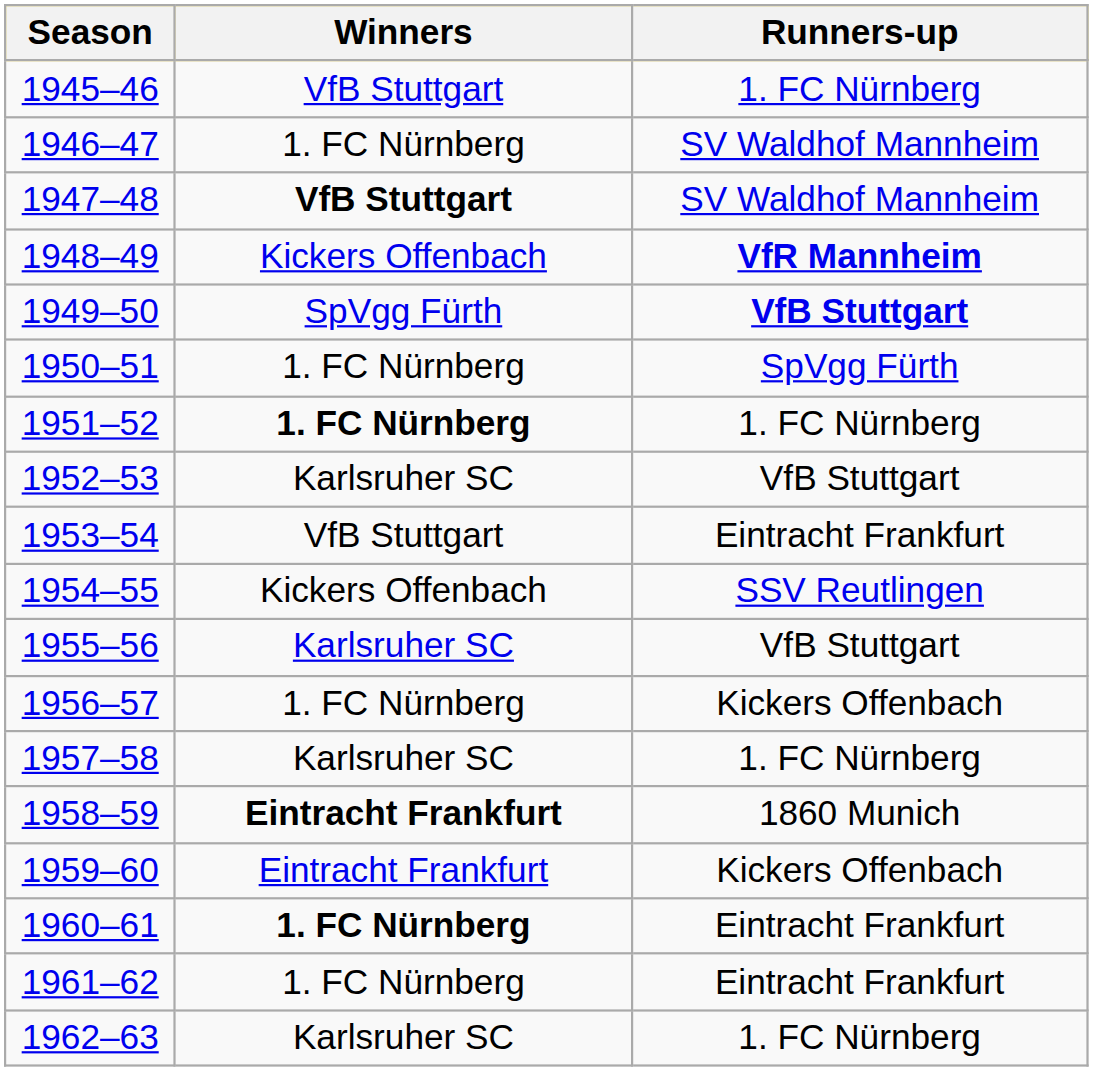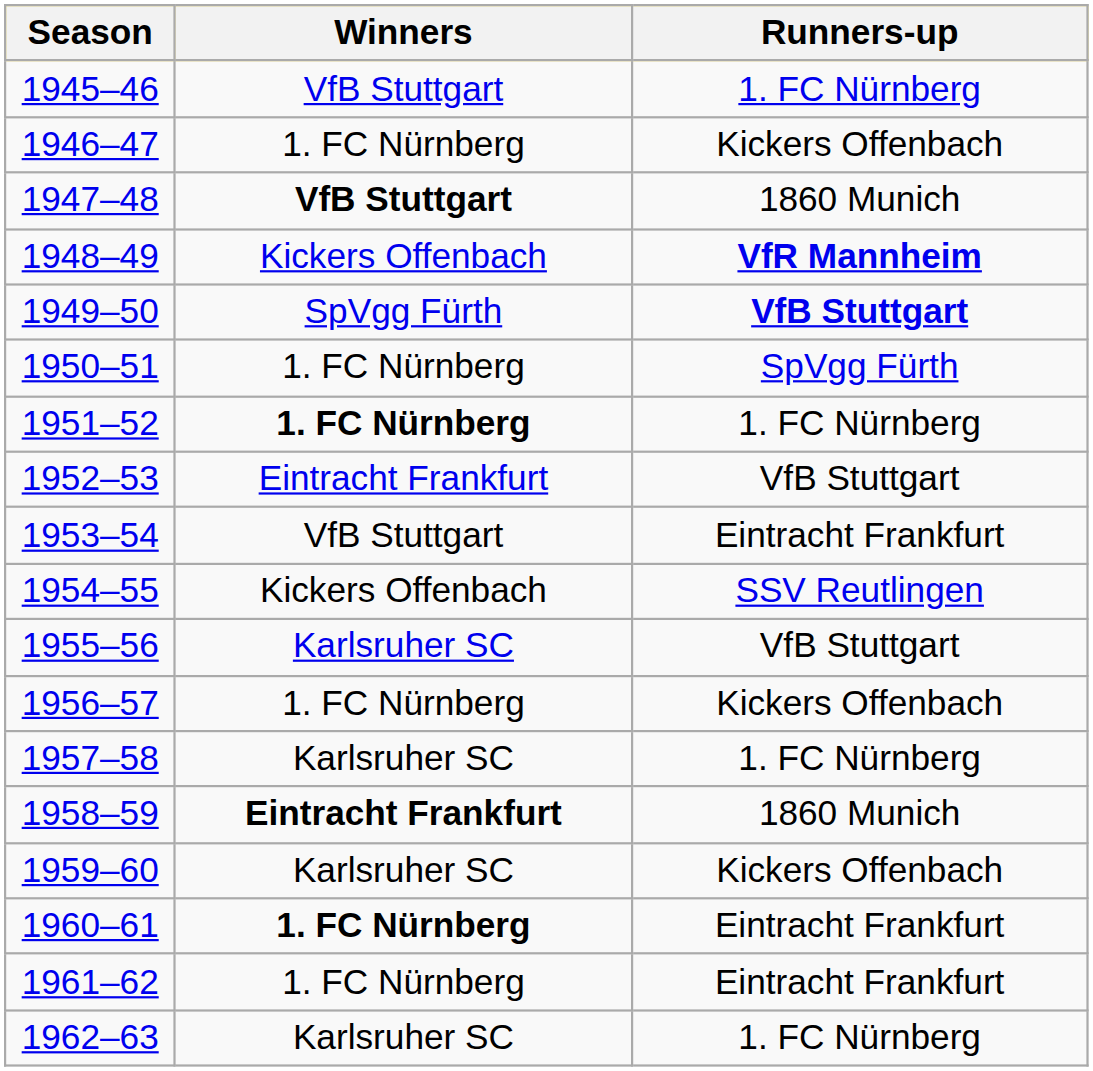1946–47 | Runners-up: SV Waldhof Mannheim -> Kickers Offenbach
1947–48 | Runners-up: SV Waldhof Mannheim -> 1860 Munich
1952–53 | Winners: Karlsruher SC -> Eintracht Frankfurt
1959–60 | Winners: Eintracht Frankfurt -> Karlsruher SC
